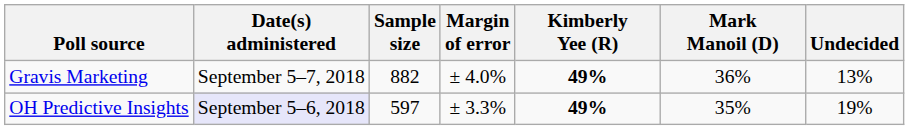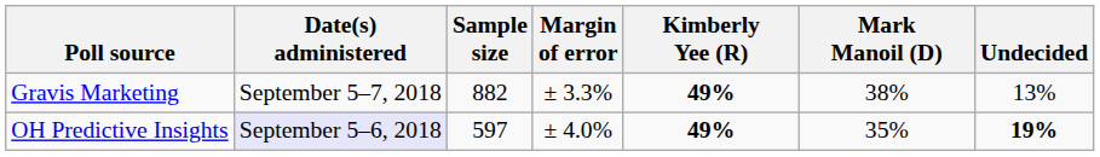Gravis Marketing | Margin of error: ± 4.0% -> ± 3.3%
Gravis Marketing | Mark Manoil (D): 36% -> 38%
OH Predictive Insights | Margin of error: ± 3.3% -> ± 4.0%
OH Predictive Insights | Undecided: normal -> bold
